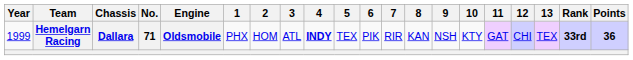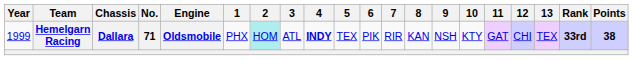Hemelgarn Racing | 2: no background -> paleturquoise background
Hemelgarn Racing | Points: 36 -> 38
